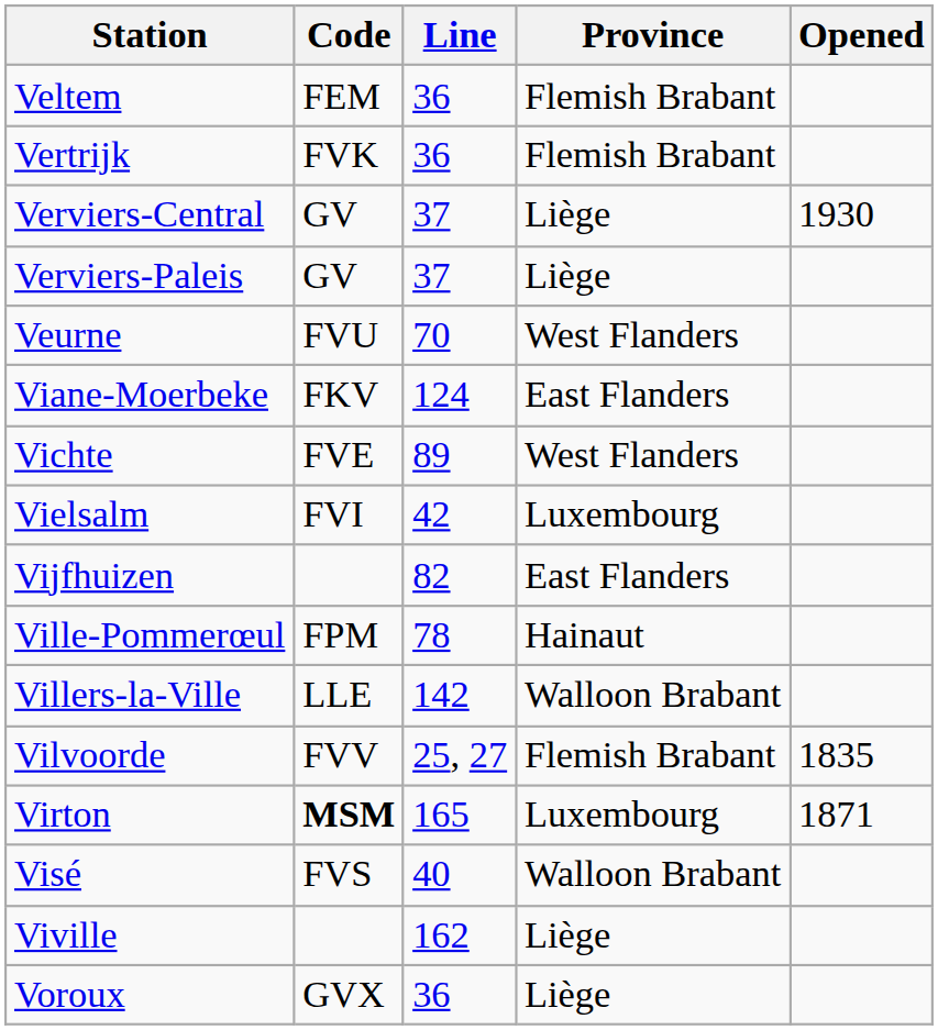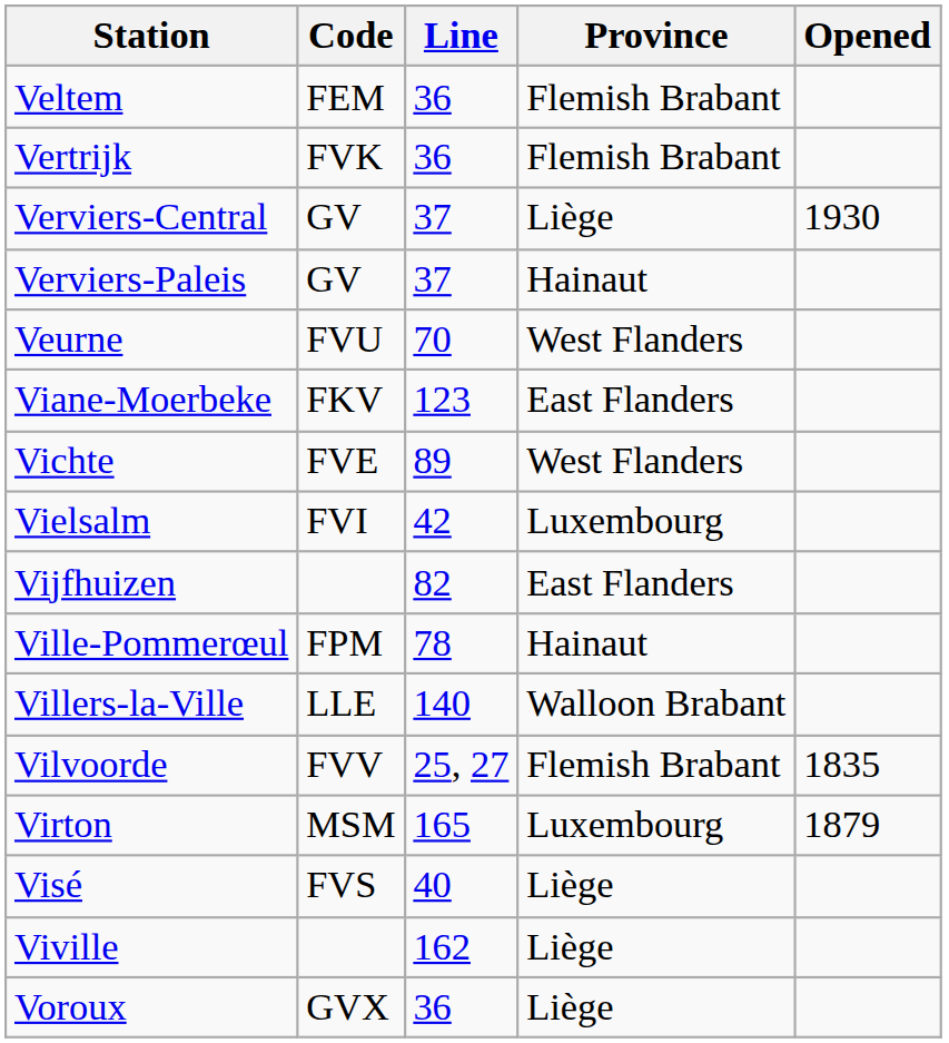Verviers-Paleis | Province: Liège -> Hainaut
Viane-Moerbeke | Line: 124 -> 123
Villers-la-Ville | Line: 142 -> 140
Virton | Code: bold -> normal
Virton | Opened: 1871 -> 1879
Visé | Province: Walloon Brabant -> Liège
